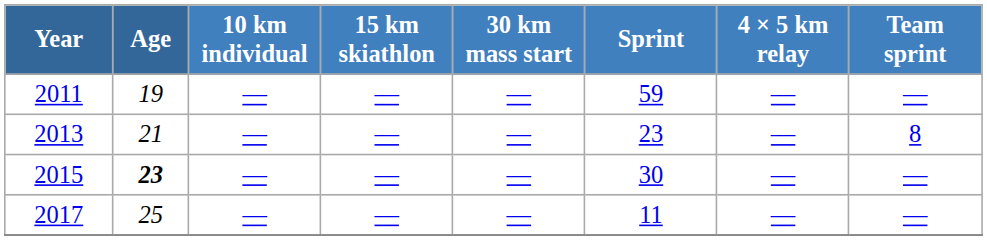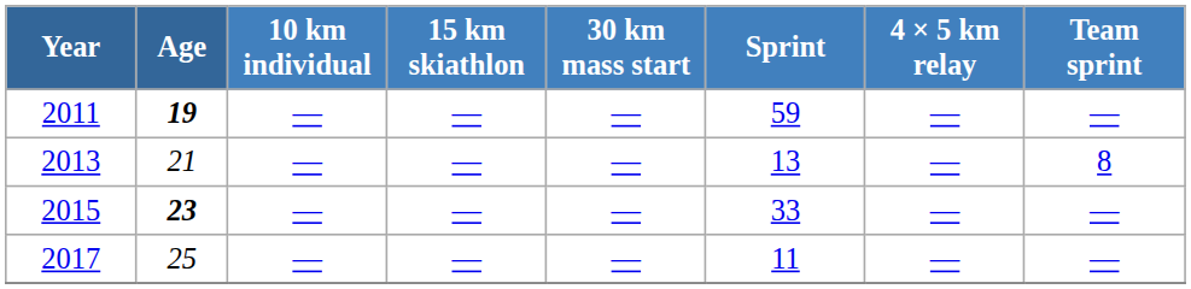2011 | Age: normal -> bold
2013 | Sprint: 23 -> 13
2015 | Sprint: 30 -> 33
